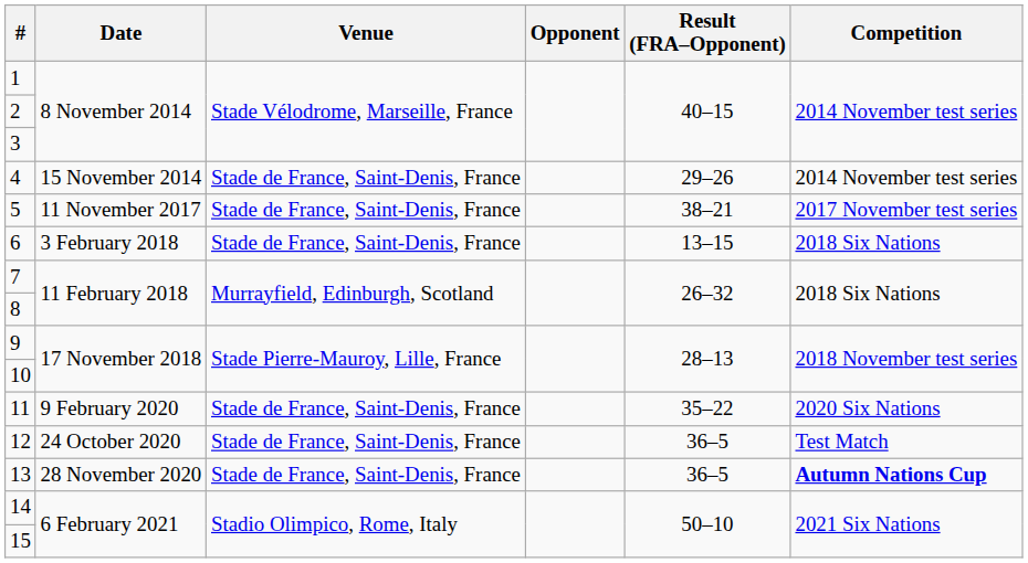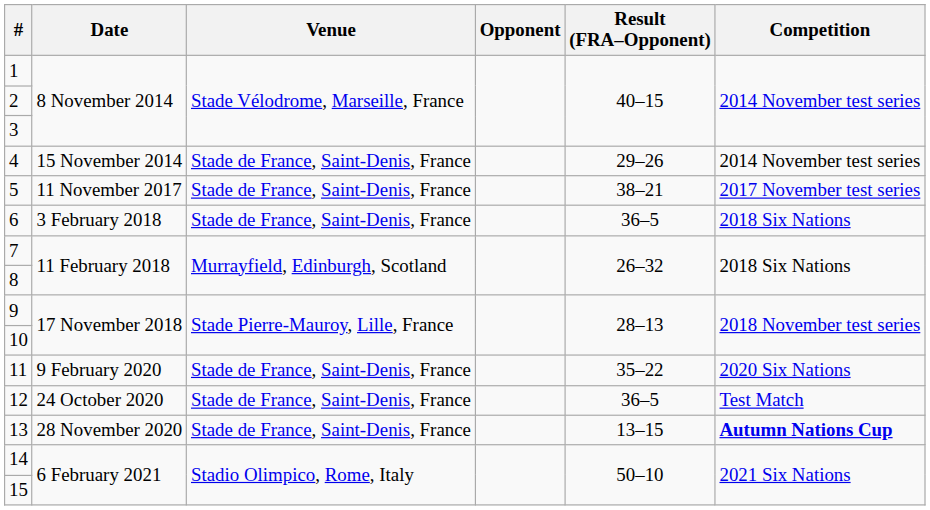6 | Result (FRA–Opponent): 13–15 -> 36–5
13 | Result (FRA–Opponent): 36–5 -> 13–15
